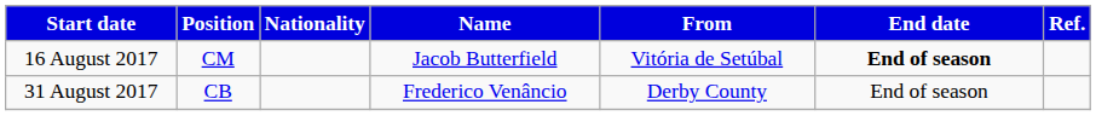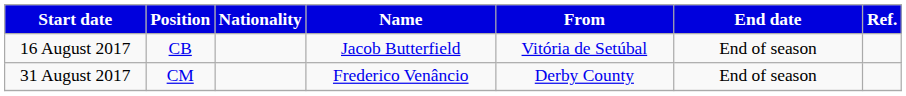16 August 2017 | Position: CM -> CB
16 August 2017 | End date: bold -> normal
31 August 2017 | Position: CB -> CM
